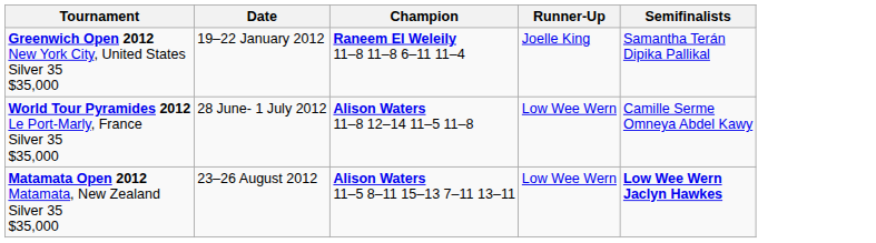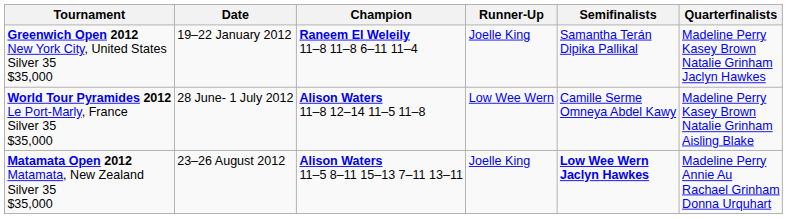+ column: Quarterfinalists | Madeline Perry Kasey Brown Natalie Grinham Jaclyn Hawkes | Madeline Perry Kasey Brown Natalie Grinham Aisling Blake | Madeline Perry Annie Au Rachael Grinham Donna Urquhart
Matamata Open 2012 Matamata, New Zealand Silver 35 $35,000 | Runner-Up: Low Wee Wern -> Joelle King
